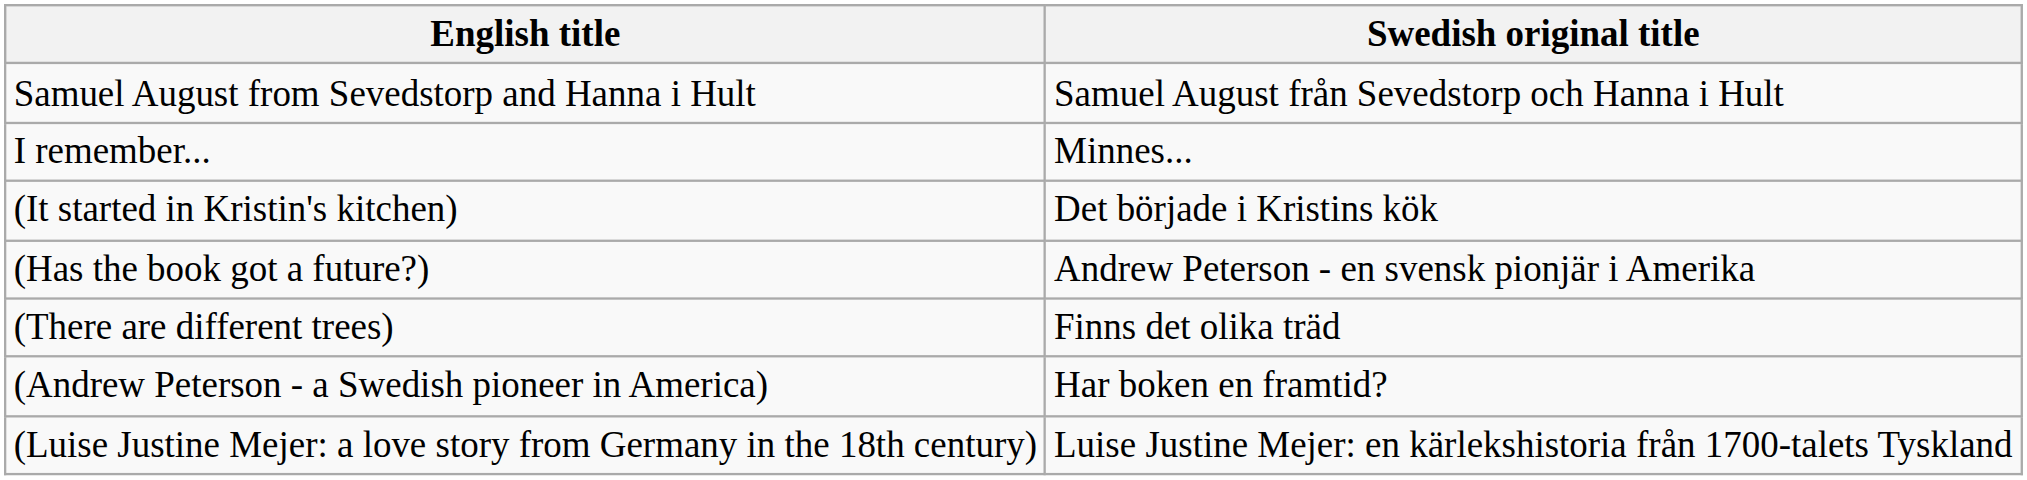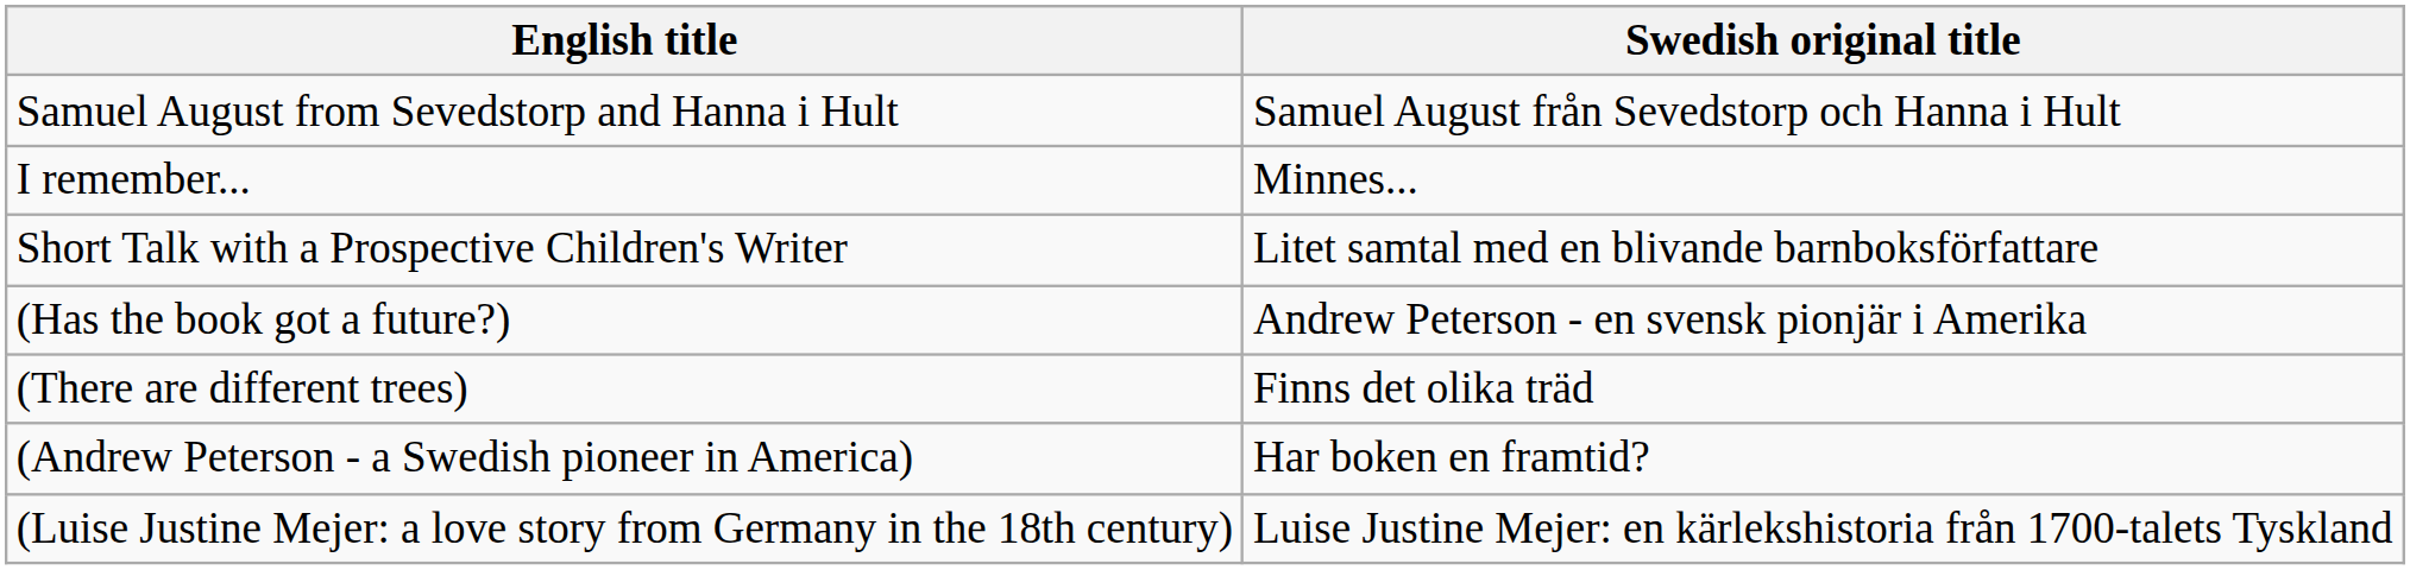- row: (It started in Kristin's kitchen) | Det började i Kristins kök
+ row: Short Talk with a Prospective Children's Writer | Litet samtal med en blivande barnboksförfattare
